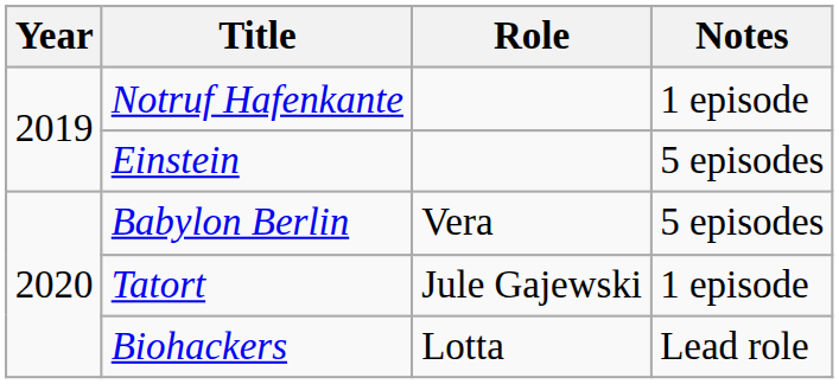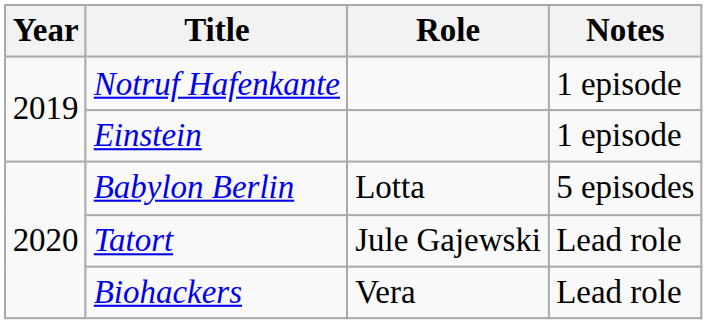Einstein | Notes: 5 episodes -> 1 episode
Babylon Berlin | Role: Vera -> Lotta
Tatort | Notes: 1 episode -> Lead role
Biohackers | Role: Lotta -> Vera
